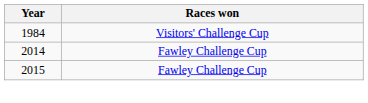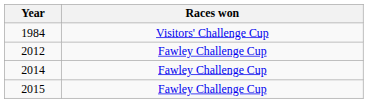+ row: 2012 | Fawley Challenge Cup
